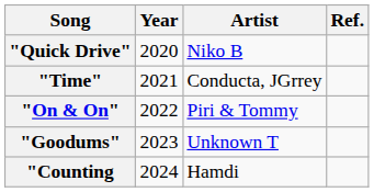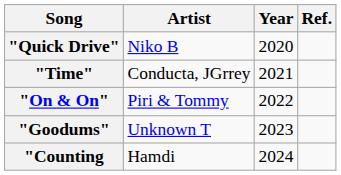columns swapped: Artist <-> Year
